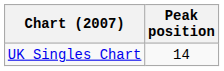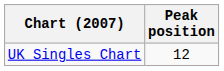UK Singles Chart | Peak position: 14 -> 12
